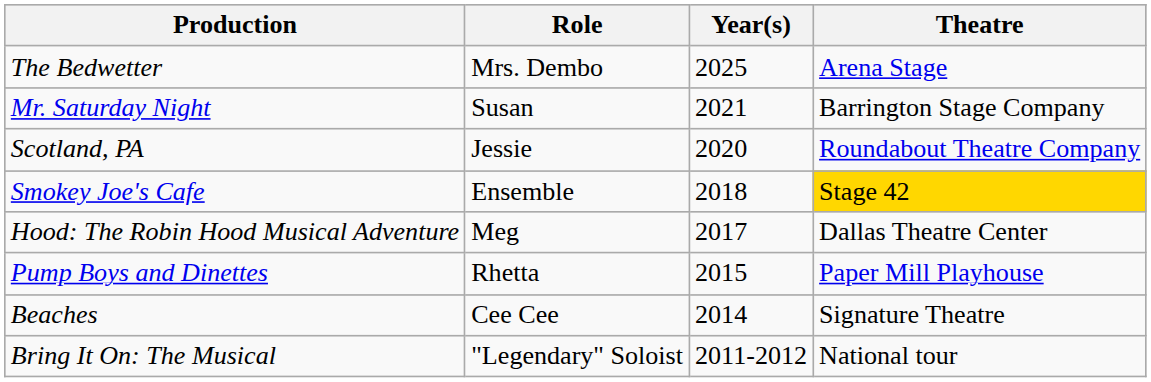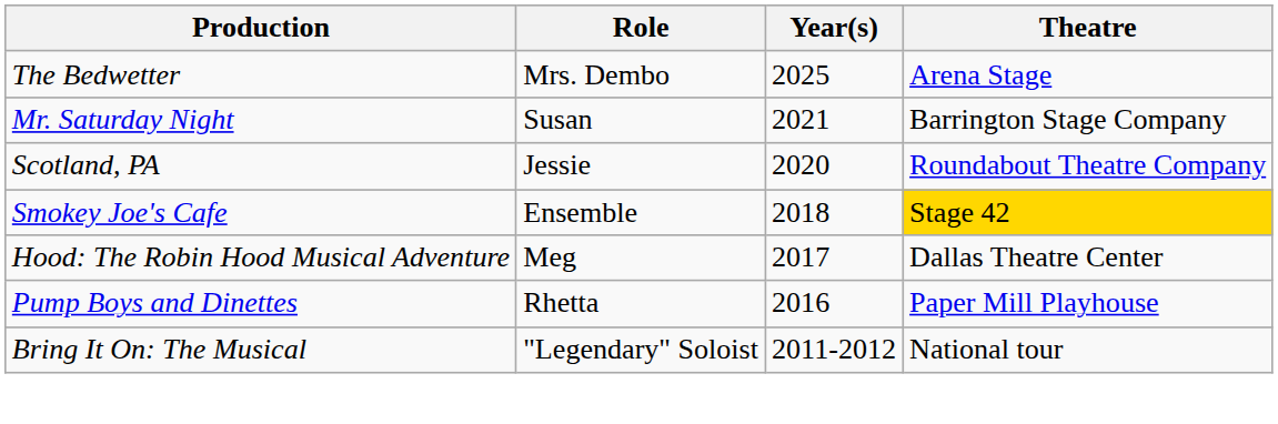Pump Boys and Dinettes | Year(s): 2015 -> 2016
- row: Beaches | Cee Cee | 2014 | Signature Theatre
